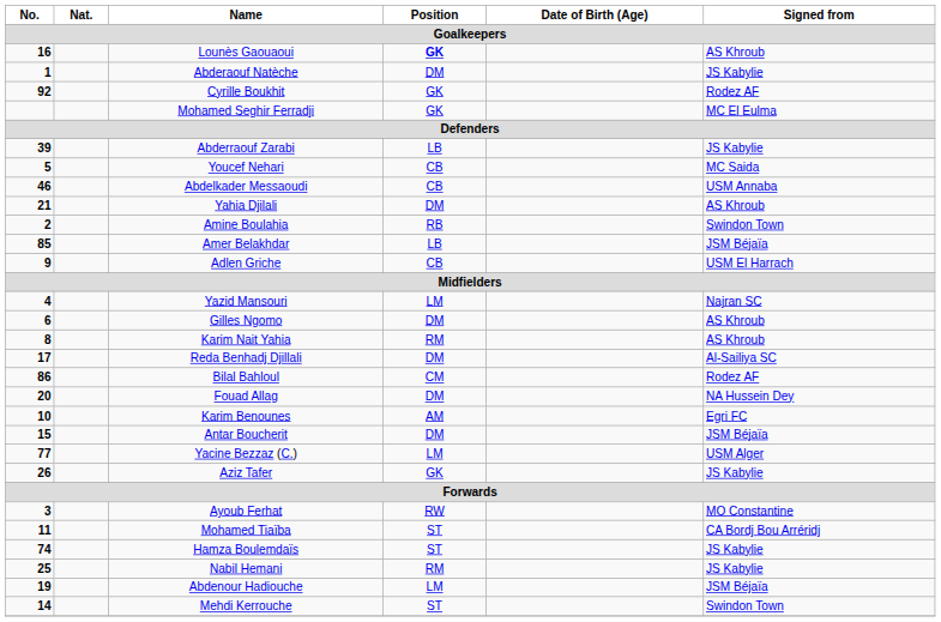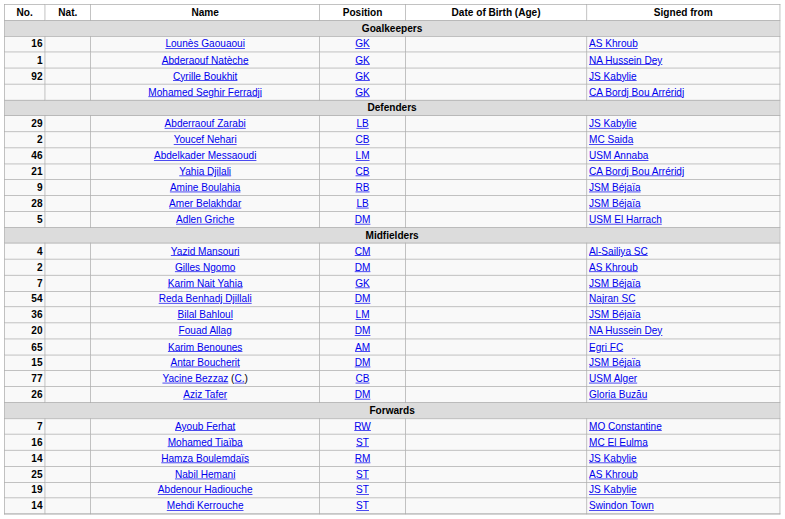Lounès Gaouaoui | Position: bold -> normal
Abderaouf Natèche | Position: DM -> GK
Abderaouf Natèche | Signed from: JS Kabylie -> NA Hussein Dey
Cyrille Boukhit | Signed from: Rodez AF -> JS Kabylie
Mohamed Seghir Ferradji | Signed from: MC El Eulma -> CA Bordj Bou Arréridj
Abderraouf Zarabi | No.: 39 -> 29
Youcef Nehari | No.: 5 -> 2
Abdelkader Messaoudi | Position: CB -> LM
Yahia Djilali | Position: DM -> CB
Yahia Djilali | Signed from: AS Khroub -> CA Bordj Bou Arréridj
Amine Boulahia | No.: 2 -> 9
Amine Boulahia | Signed from: Swindon Town -> JSM Béjaïa
Amer Belakhdar | No.: 85 -> 28
Adlen Griche | No.: 9 -> 5
Adlen Griche | Position: CB -> DM
Yazid Mansouri | Position: LM -> CM
Yazid Mansouri | Signed from: Najran SC -> Al-Sailiya SC
Gilles Ngomo | No.: 6 -> 2
Karim Nait Yahia | No.: 8 -> 7
Karim Nait Yahia | Position: RM -> GK
Karim Nait Yahia | Signed from: AS Khroub -> JSM Béjaïa
Reda Benhadj Djillali | No.: 17 -> 54
Reda Benhadj Djillali | Signed from: Al-Sailiya SC -> Najran SC
Bilal Bahloul | No.: 86 -> 36
Bilal Bahloul | Position: CM -> LM
Bilal Bahloul | Signed from: Rodez AF -> JSM Béjaïa
Karim Benounes | No.: 10 -> 65
Yacine Bezzaz (C.) | Position: LM -> CB
Aziz Tafer | Position: GK -> DM
Aziz Tafer | Signed from: JS Kabylie -> Gloria Buzău
Ayoub Ferhat | No.: 3 -> 7
Mohamed Tiaïba | No.: 11 -> 16
Mohamed Tiaïba | Signed from: CA Bordj Bou Arréridj -> MC El Eulma
Hamza Boulemdaïs | No.: 74 -> 14
Hamza Boulemdaïs | Position: ST -> RM
Nabil Hemani | Position: RM -> ST
Nabil Hemani | Signed from: JS Kabylie -> AS Khroub
Abdenour Hadiouche | Position: LM -> ST
Abdenour Hadiouche | Signed from: JSM Béjaïa -> JS Kabylie
